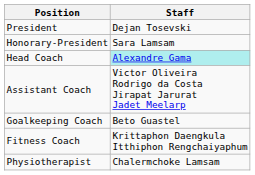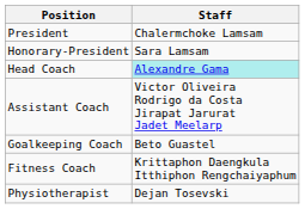President | Staff: Dejan Tosevski -> Chalermchoke Lamsam
Physiotherapist | Staff: Chalermchoke Lamsam -> Dejan Tosevski
